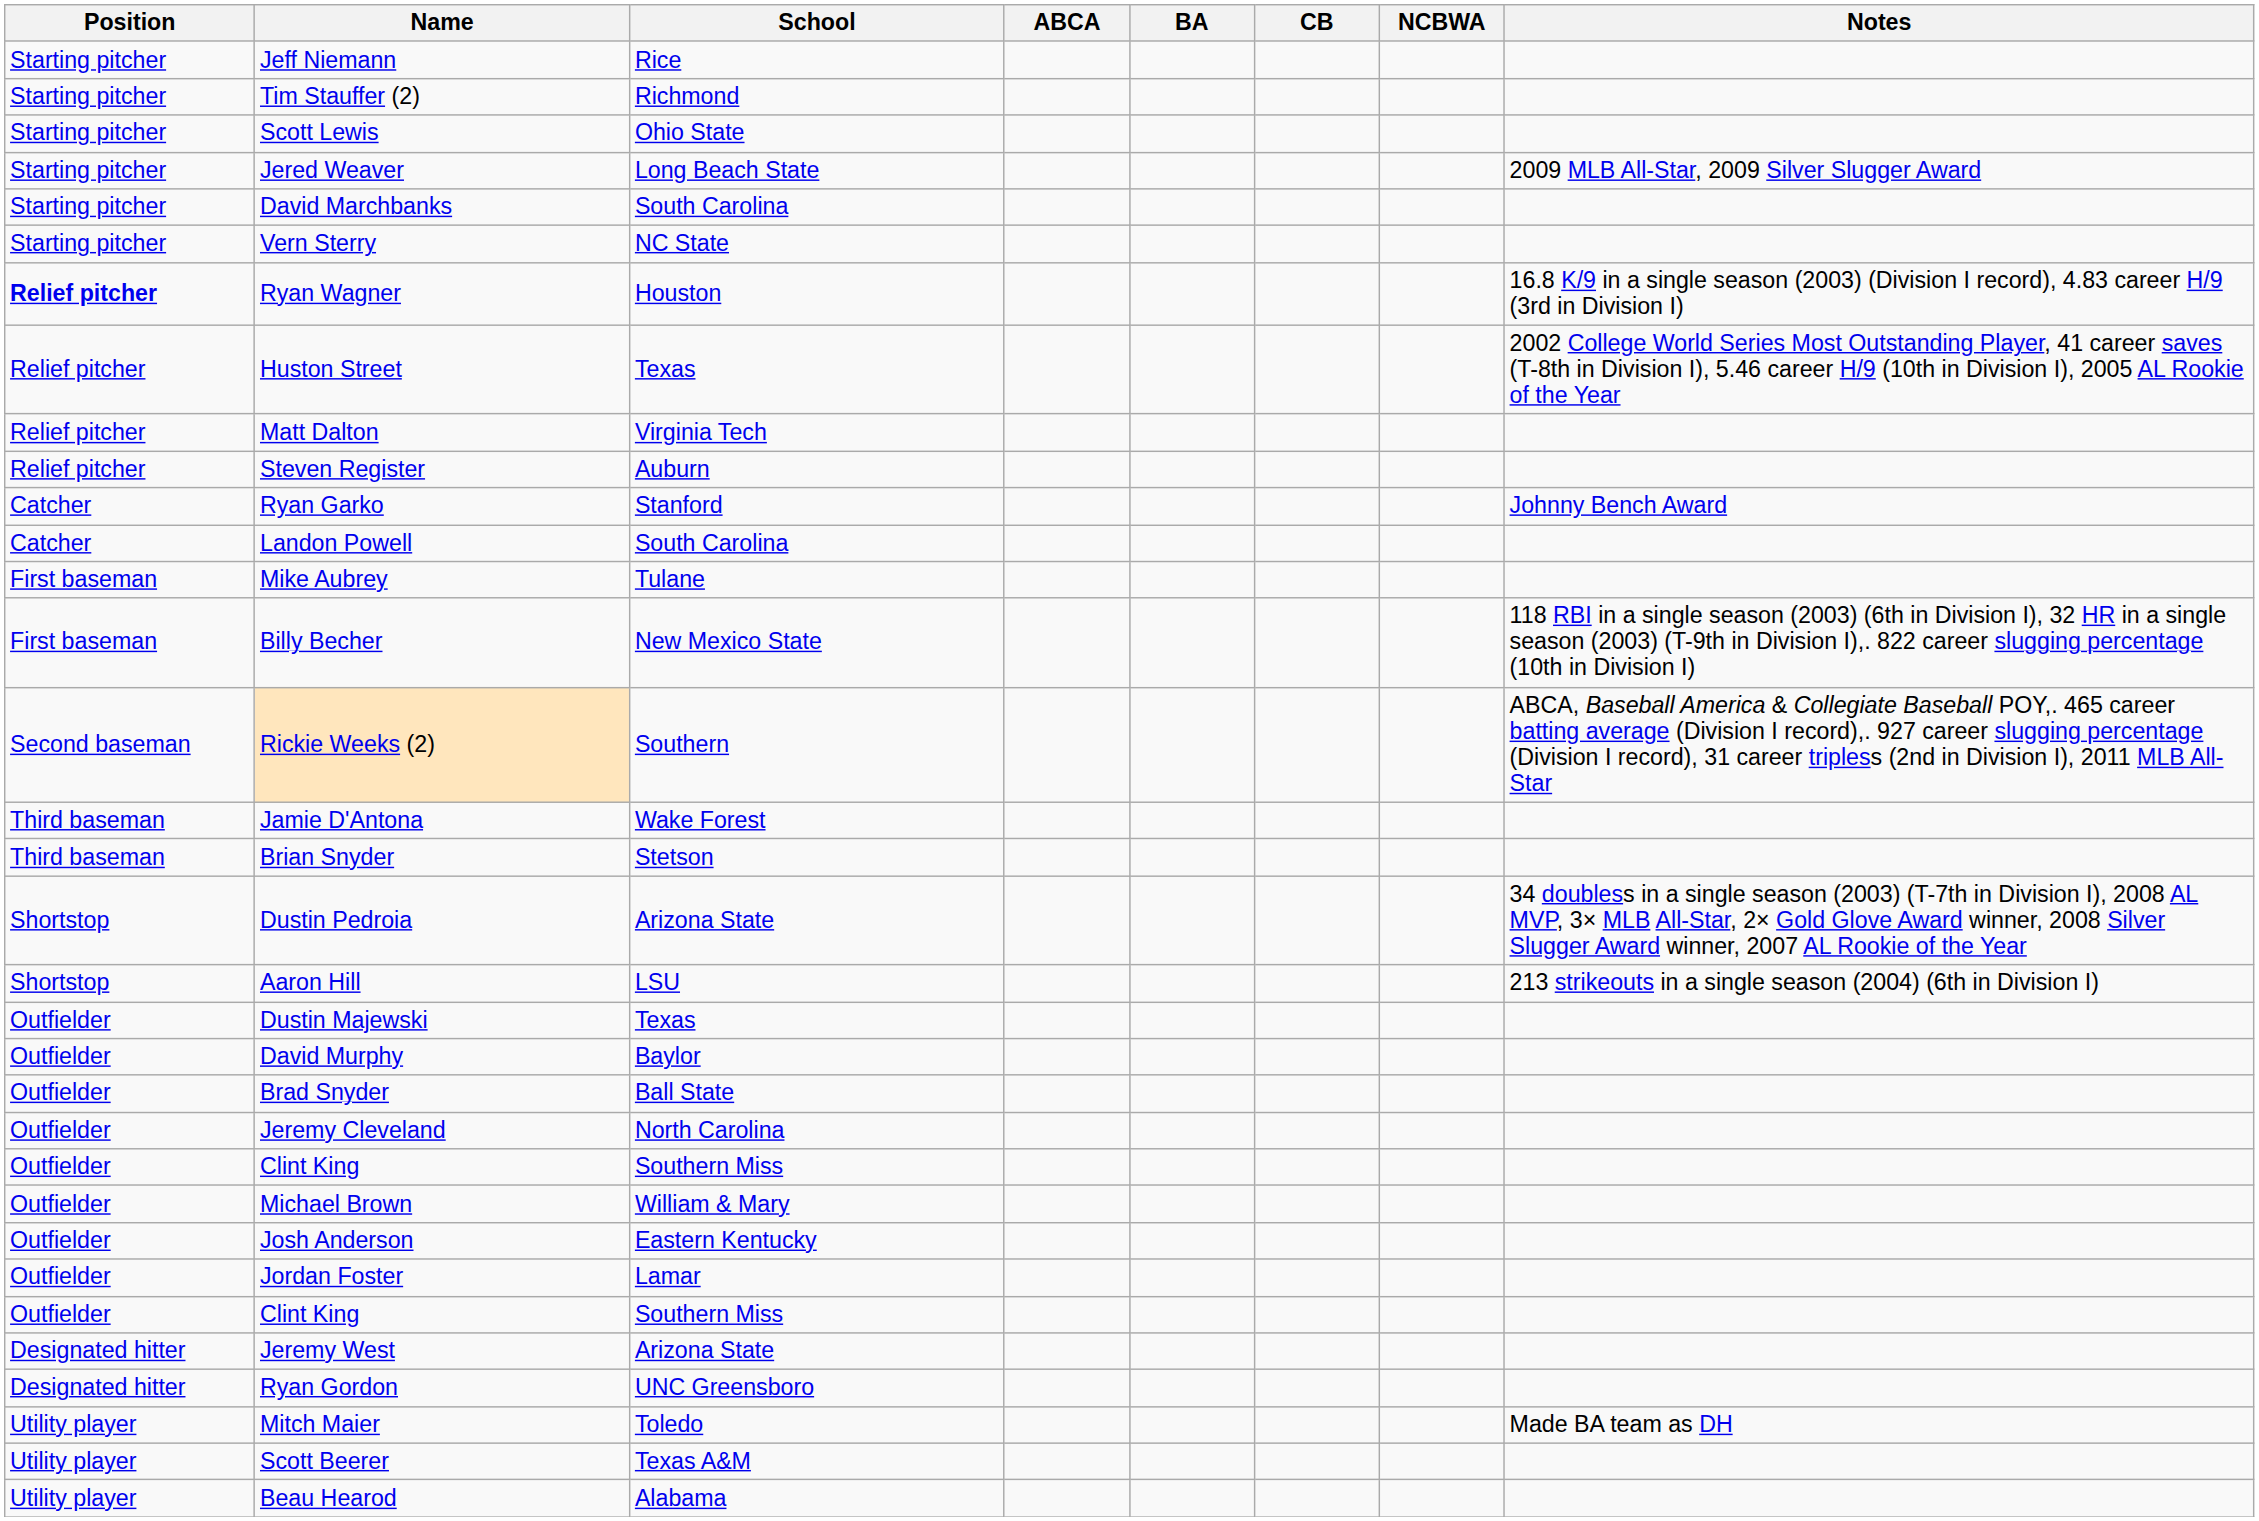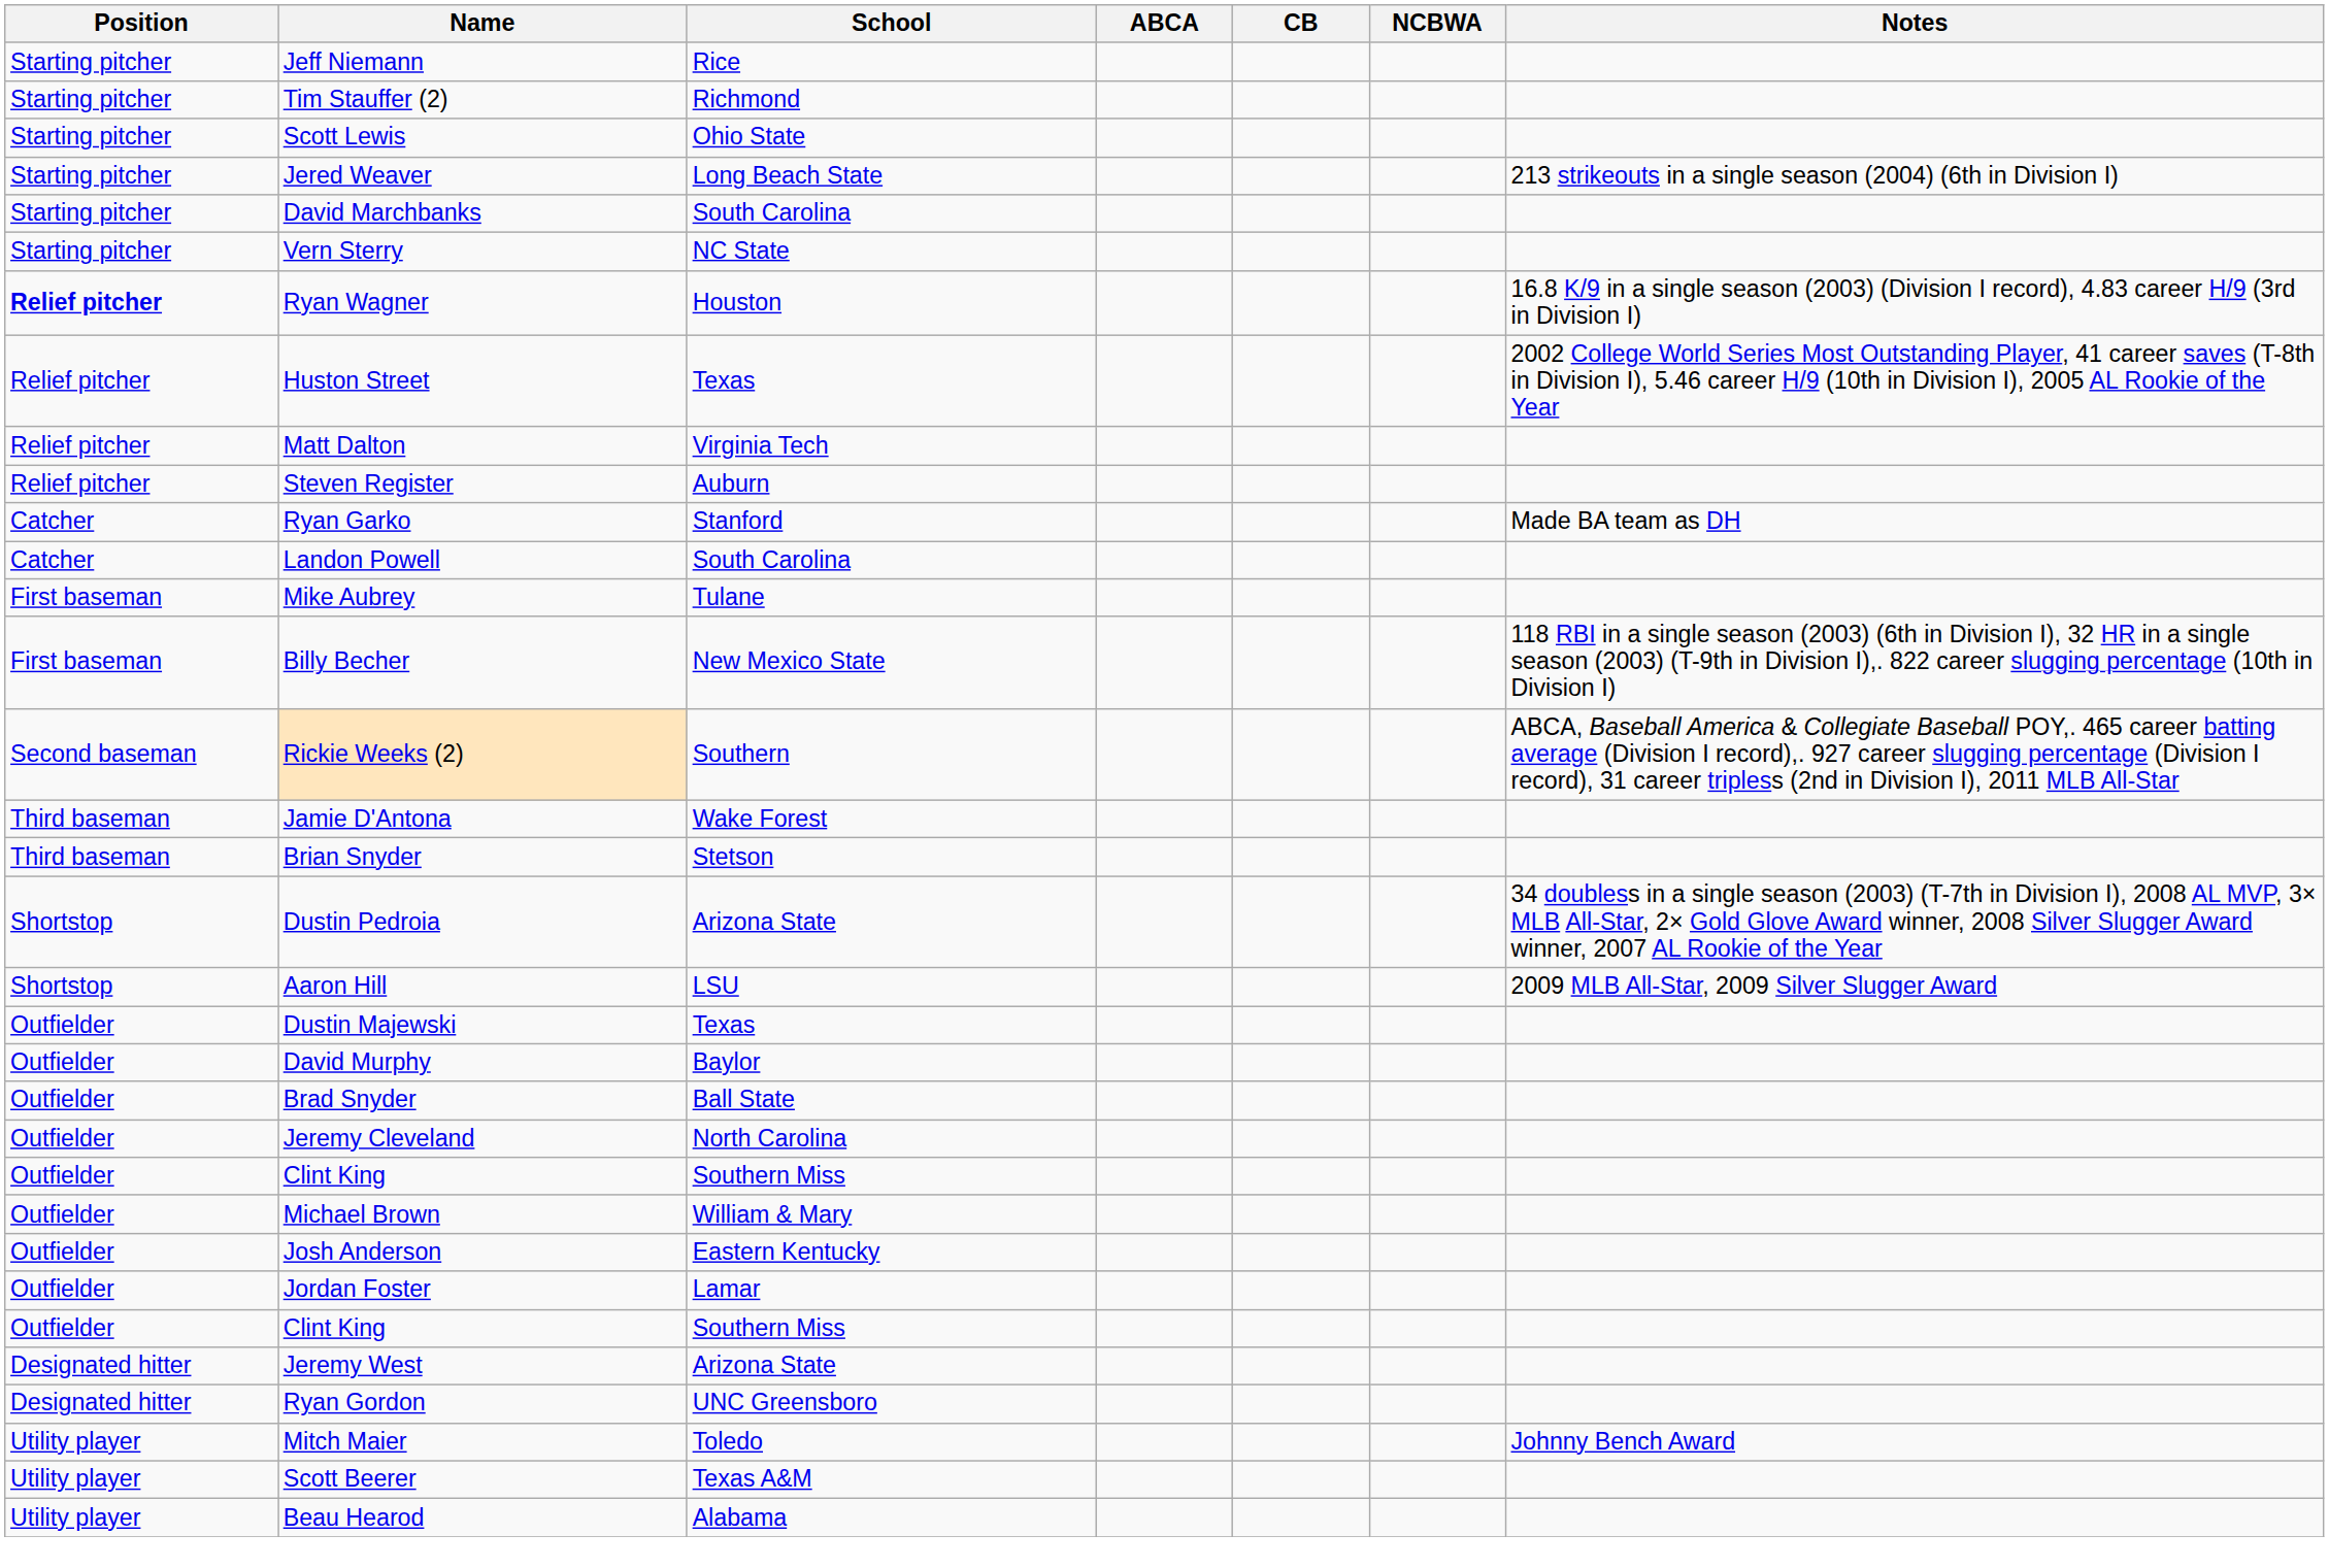- column: BA
Jered Weaver | Notes: 2009 MLB All-Star, 2009 Silver Slugger Award -> 213 strikeouts in a single season (2004) (6th in Division I)
Ryan Garko | Notes: Johnny Bench Award -> Made BA team as DH
Aaron Hill | Notes: 213 strikeouts in a single season (2004) (6th in Division I) -> 2009 MLB All-Star, 2009 Silver Slugger Award
Mitch Maier | Notes: Made BA team as DH -> Johnny Bench Award
